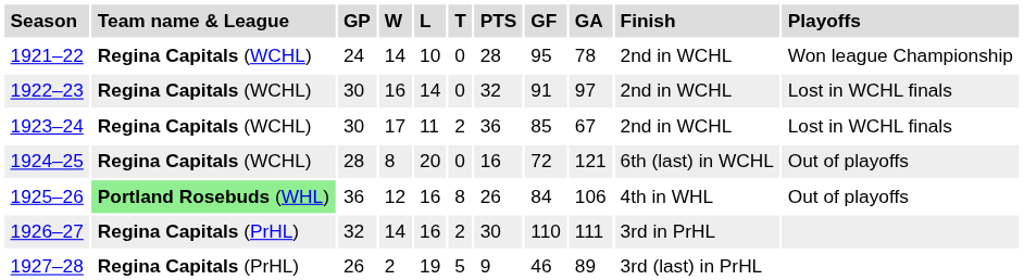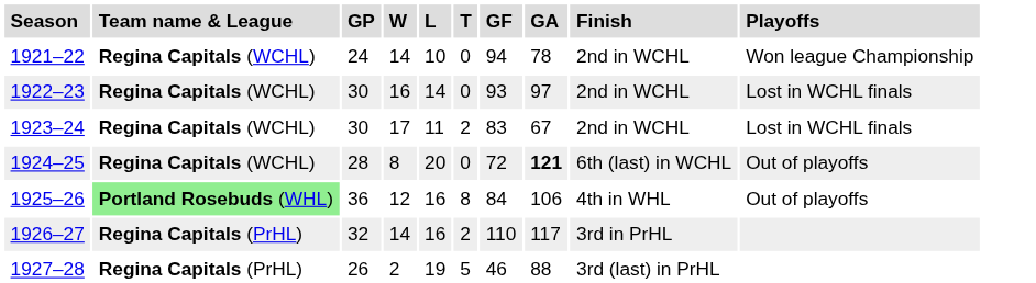- column: PTS | 28 | 32 | 36 | 16 | 26 | 30 | 9
1921–22 | GF: 95 -> 94
1922–23 | GF: 91 -> 93
1923–24 | GF: 85 -> 83
1924–25 | GA: normal -> bold
1926–27 | GA: 111 -> 117
1927–28 | GA: 89 -> 88
